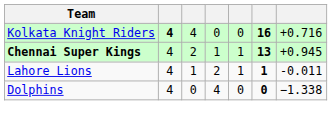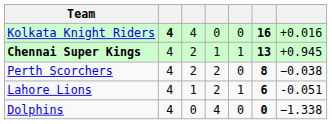Kolkata Knight Riders | column 7: +0.716 -> +0.016
+ row: Perth Scorchers | 4 | 2 | 2 | 0 | 8 | −0.038
Lahore Lions | column 6: 1 -> 6
Lahore Lions | column 7: -0.011 -> -0.051
